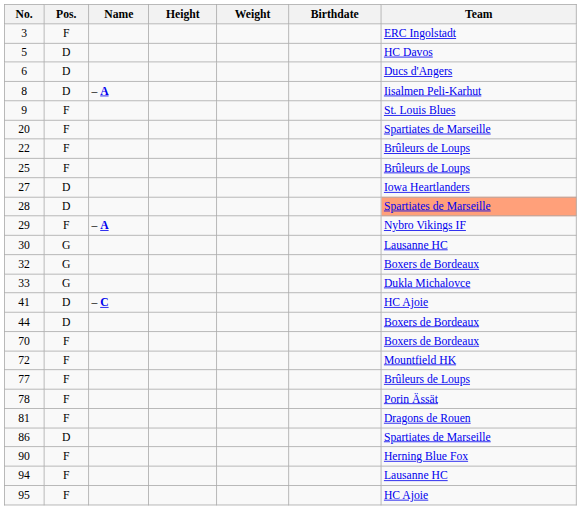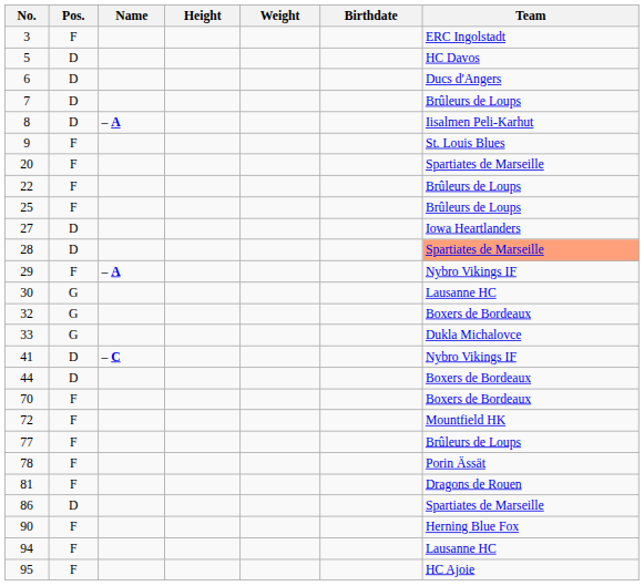+ row: 7 | D | Brûleurs de Loups
41 | Team: HC Ajoie -> Nybro Vikings IF
